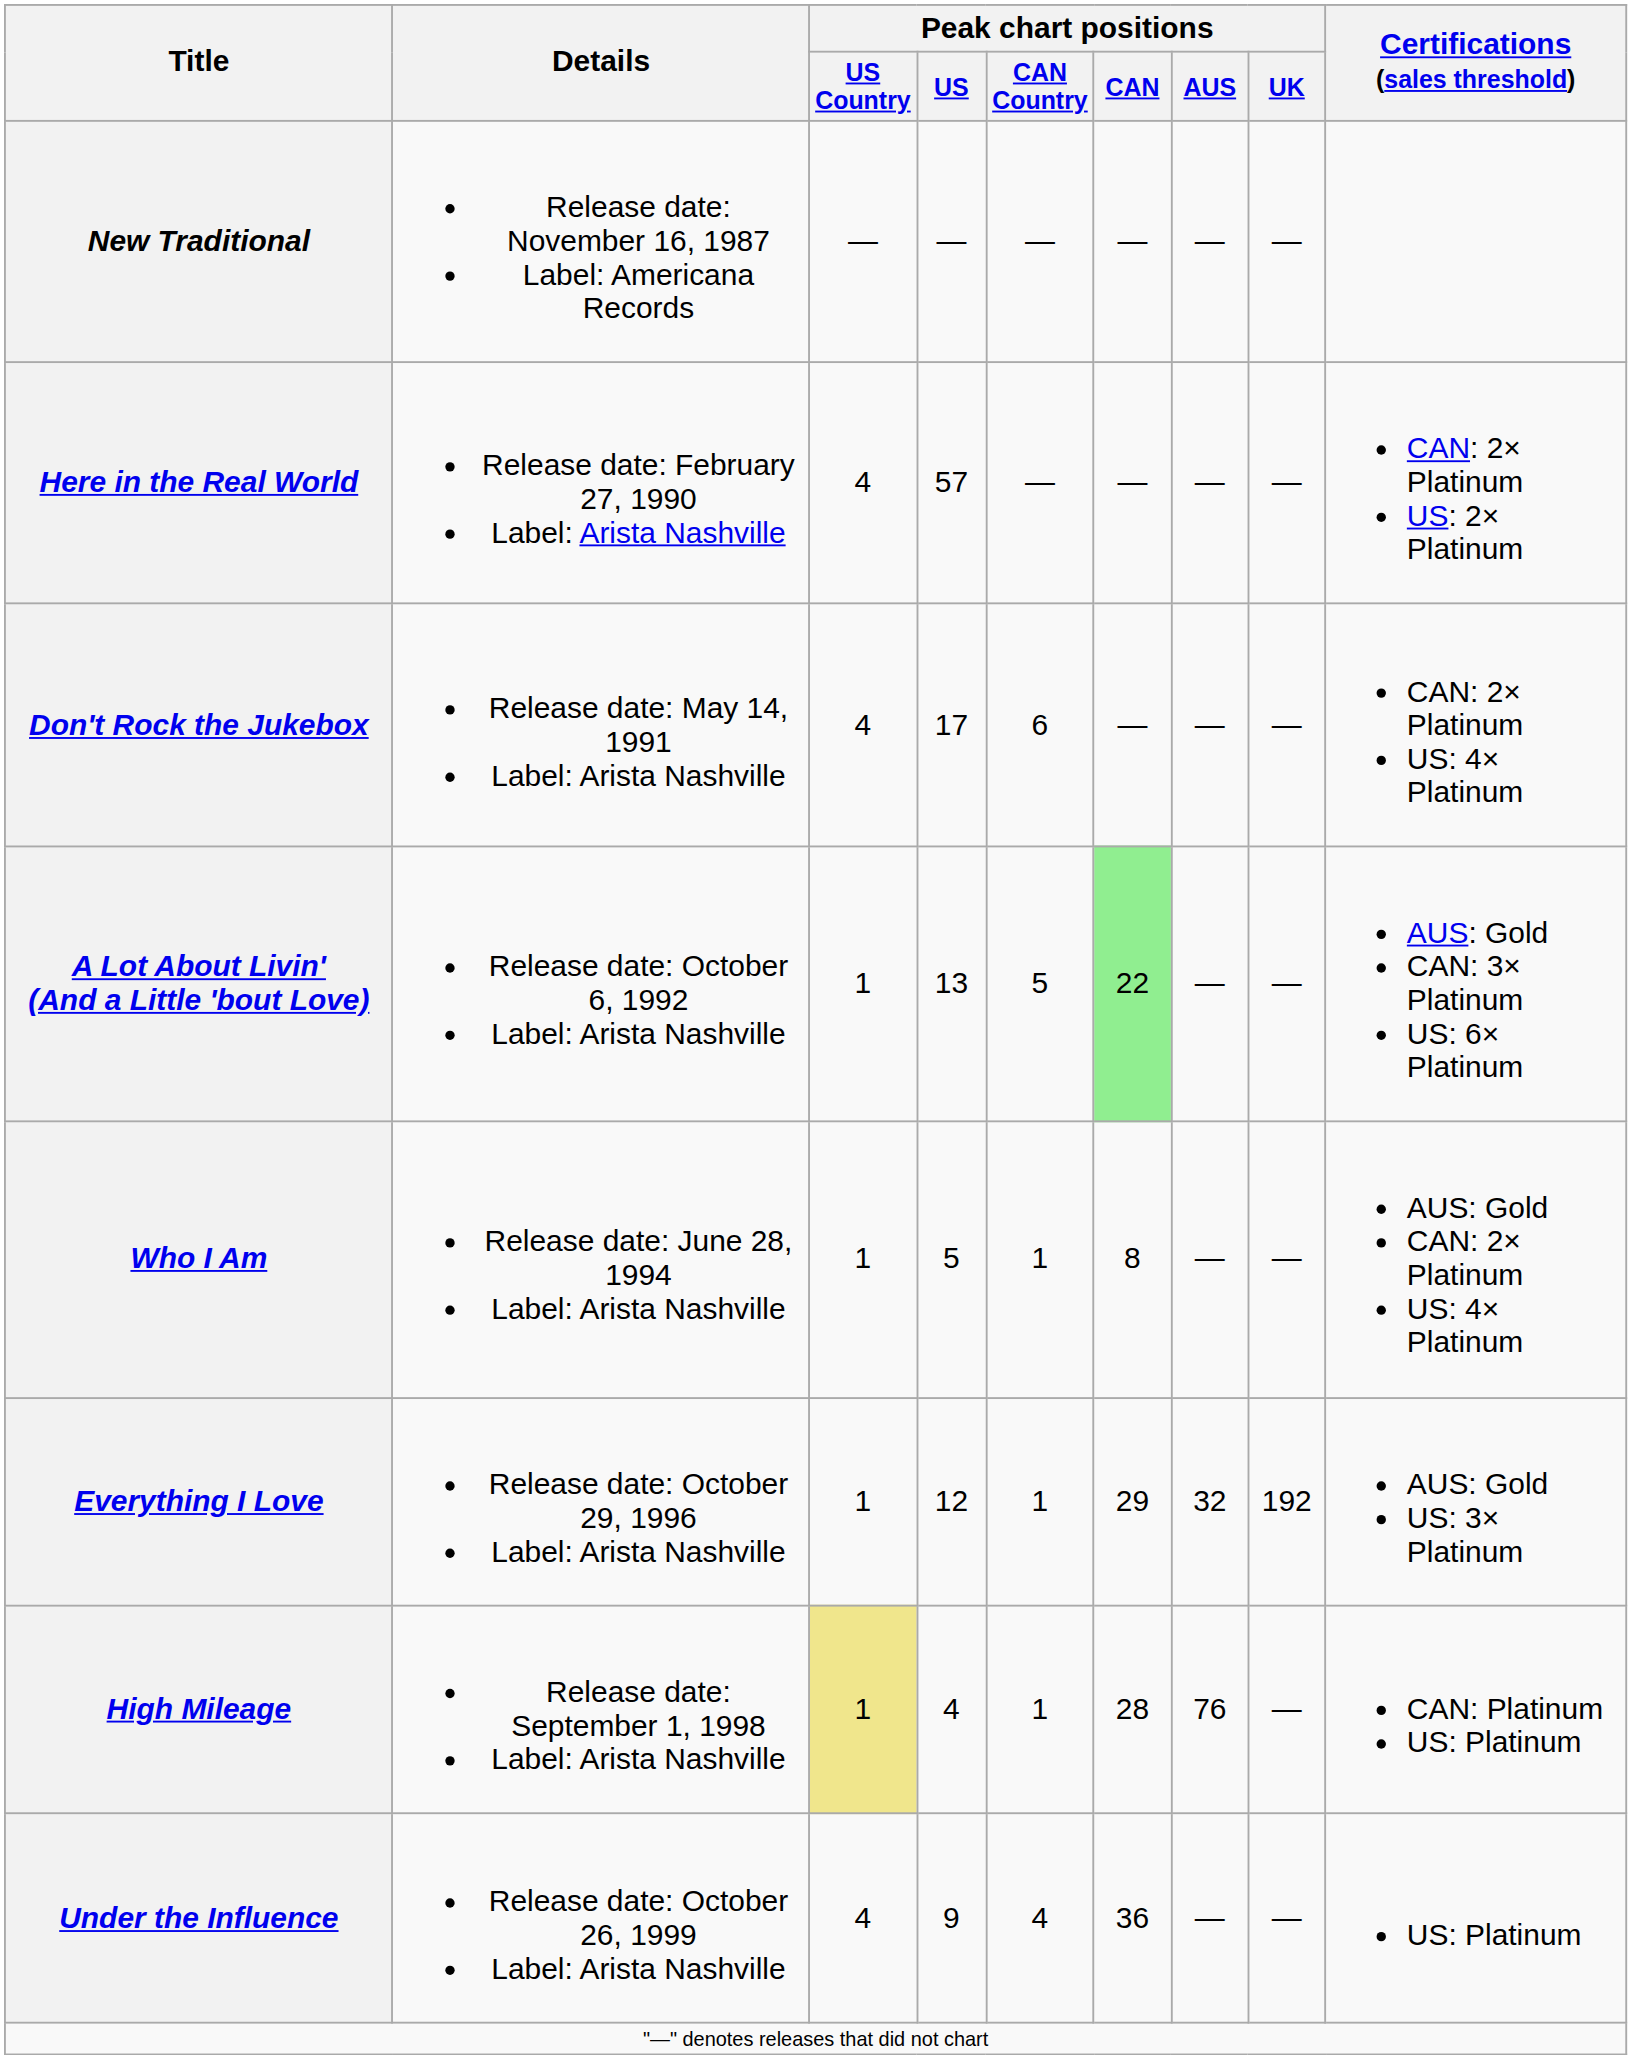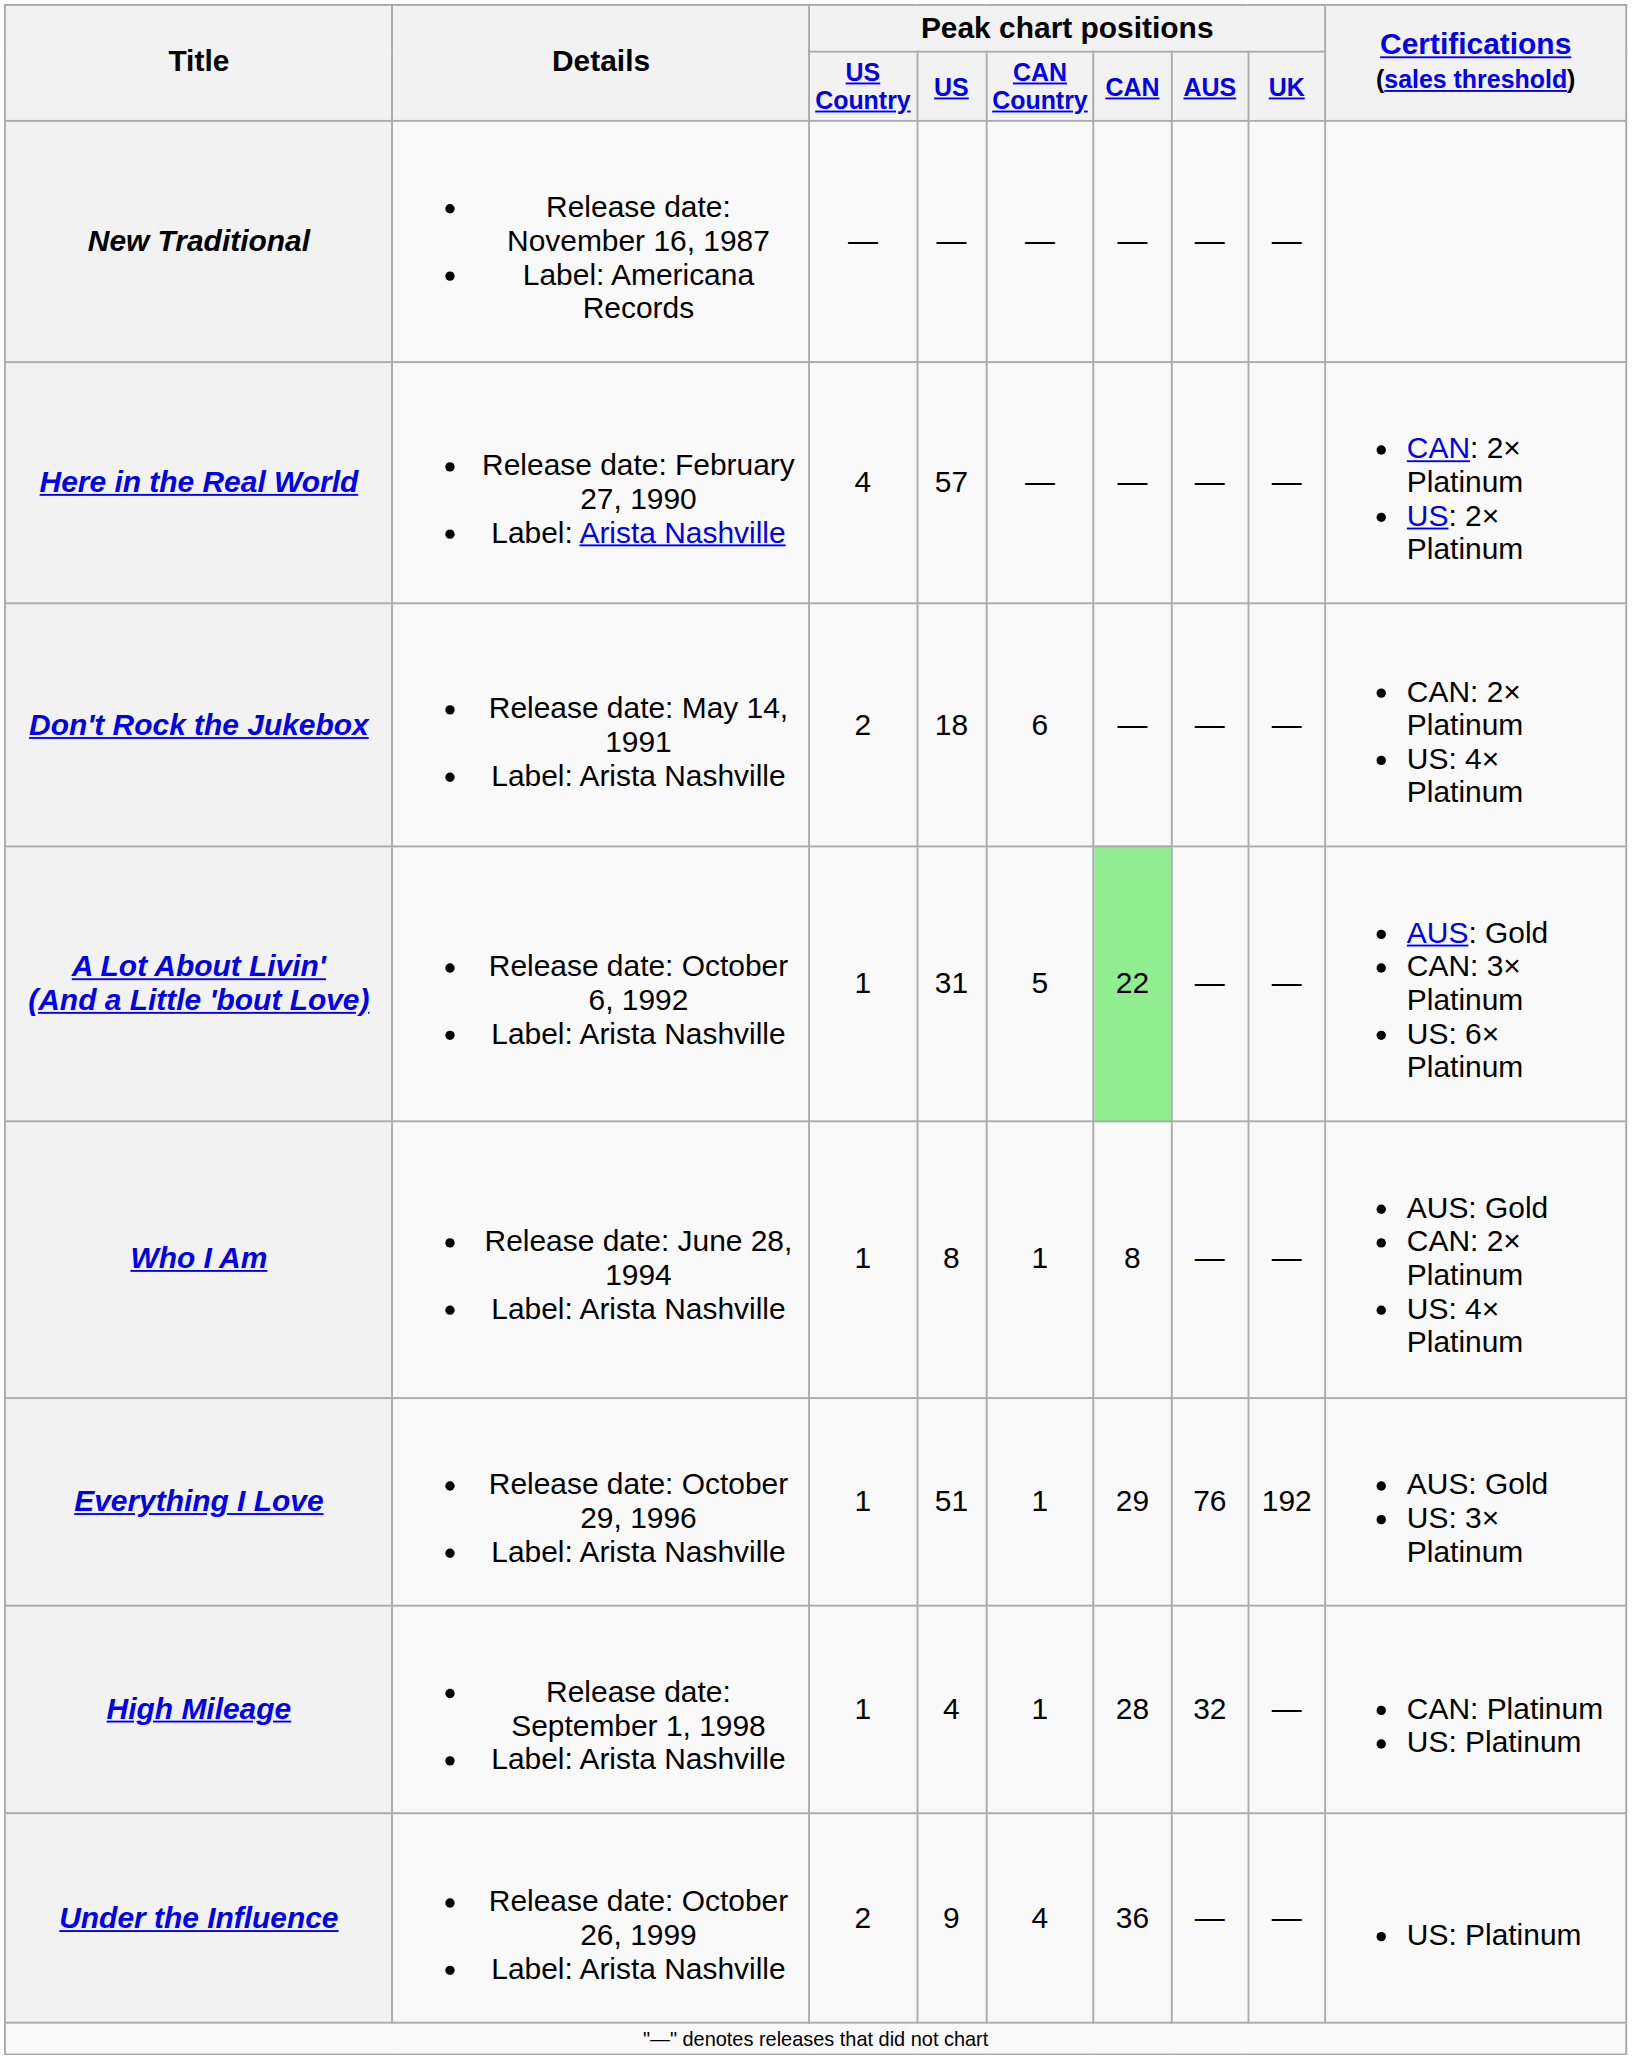Don't Rock the Jukebox | Peak chart positions / US Country: 4 -> 2
Don't Rock the Jukebox | Peak chart positions / US: 17 -> 18
A Lot About Livin' (And a Little 'bout Love) | Peak chart positions / US: 13 -> 31
Who I Am | Peak chart positions / US: 5 -> 8
Everything I Love | Peak chart positions / US: 12 -> 51
Everything I Love | Peak chart positions / AUS: 32 -> 76
High Mileage | Peak chart positions / US Country: khaki background -> no background
High Mileage | Peak chart positions / AUS: 76 -> 32
Under the Influence | Peak chart positions / US Country: 4 -> 2
